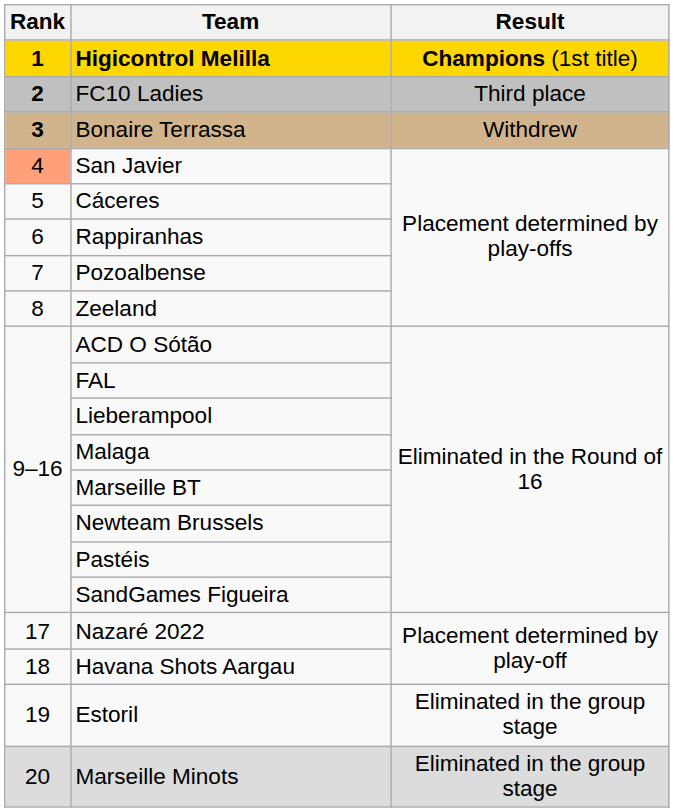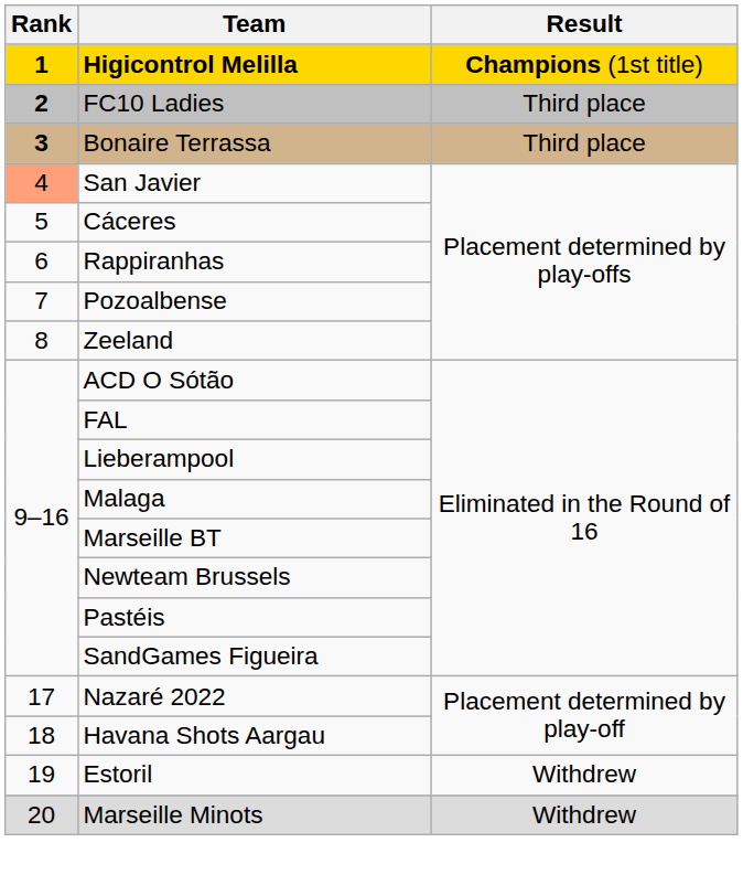Bonaire Terrassa | Result: Withdrew -> Third place
Estoril | Result: Eliminated in the group stage -> Withdrew
Marseille Minots | Result: Eliminated in the group stage -> Withdrew
